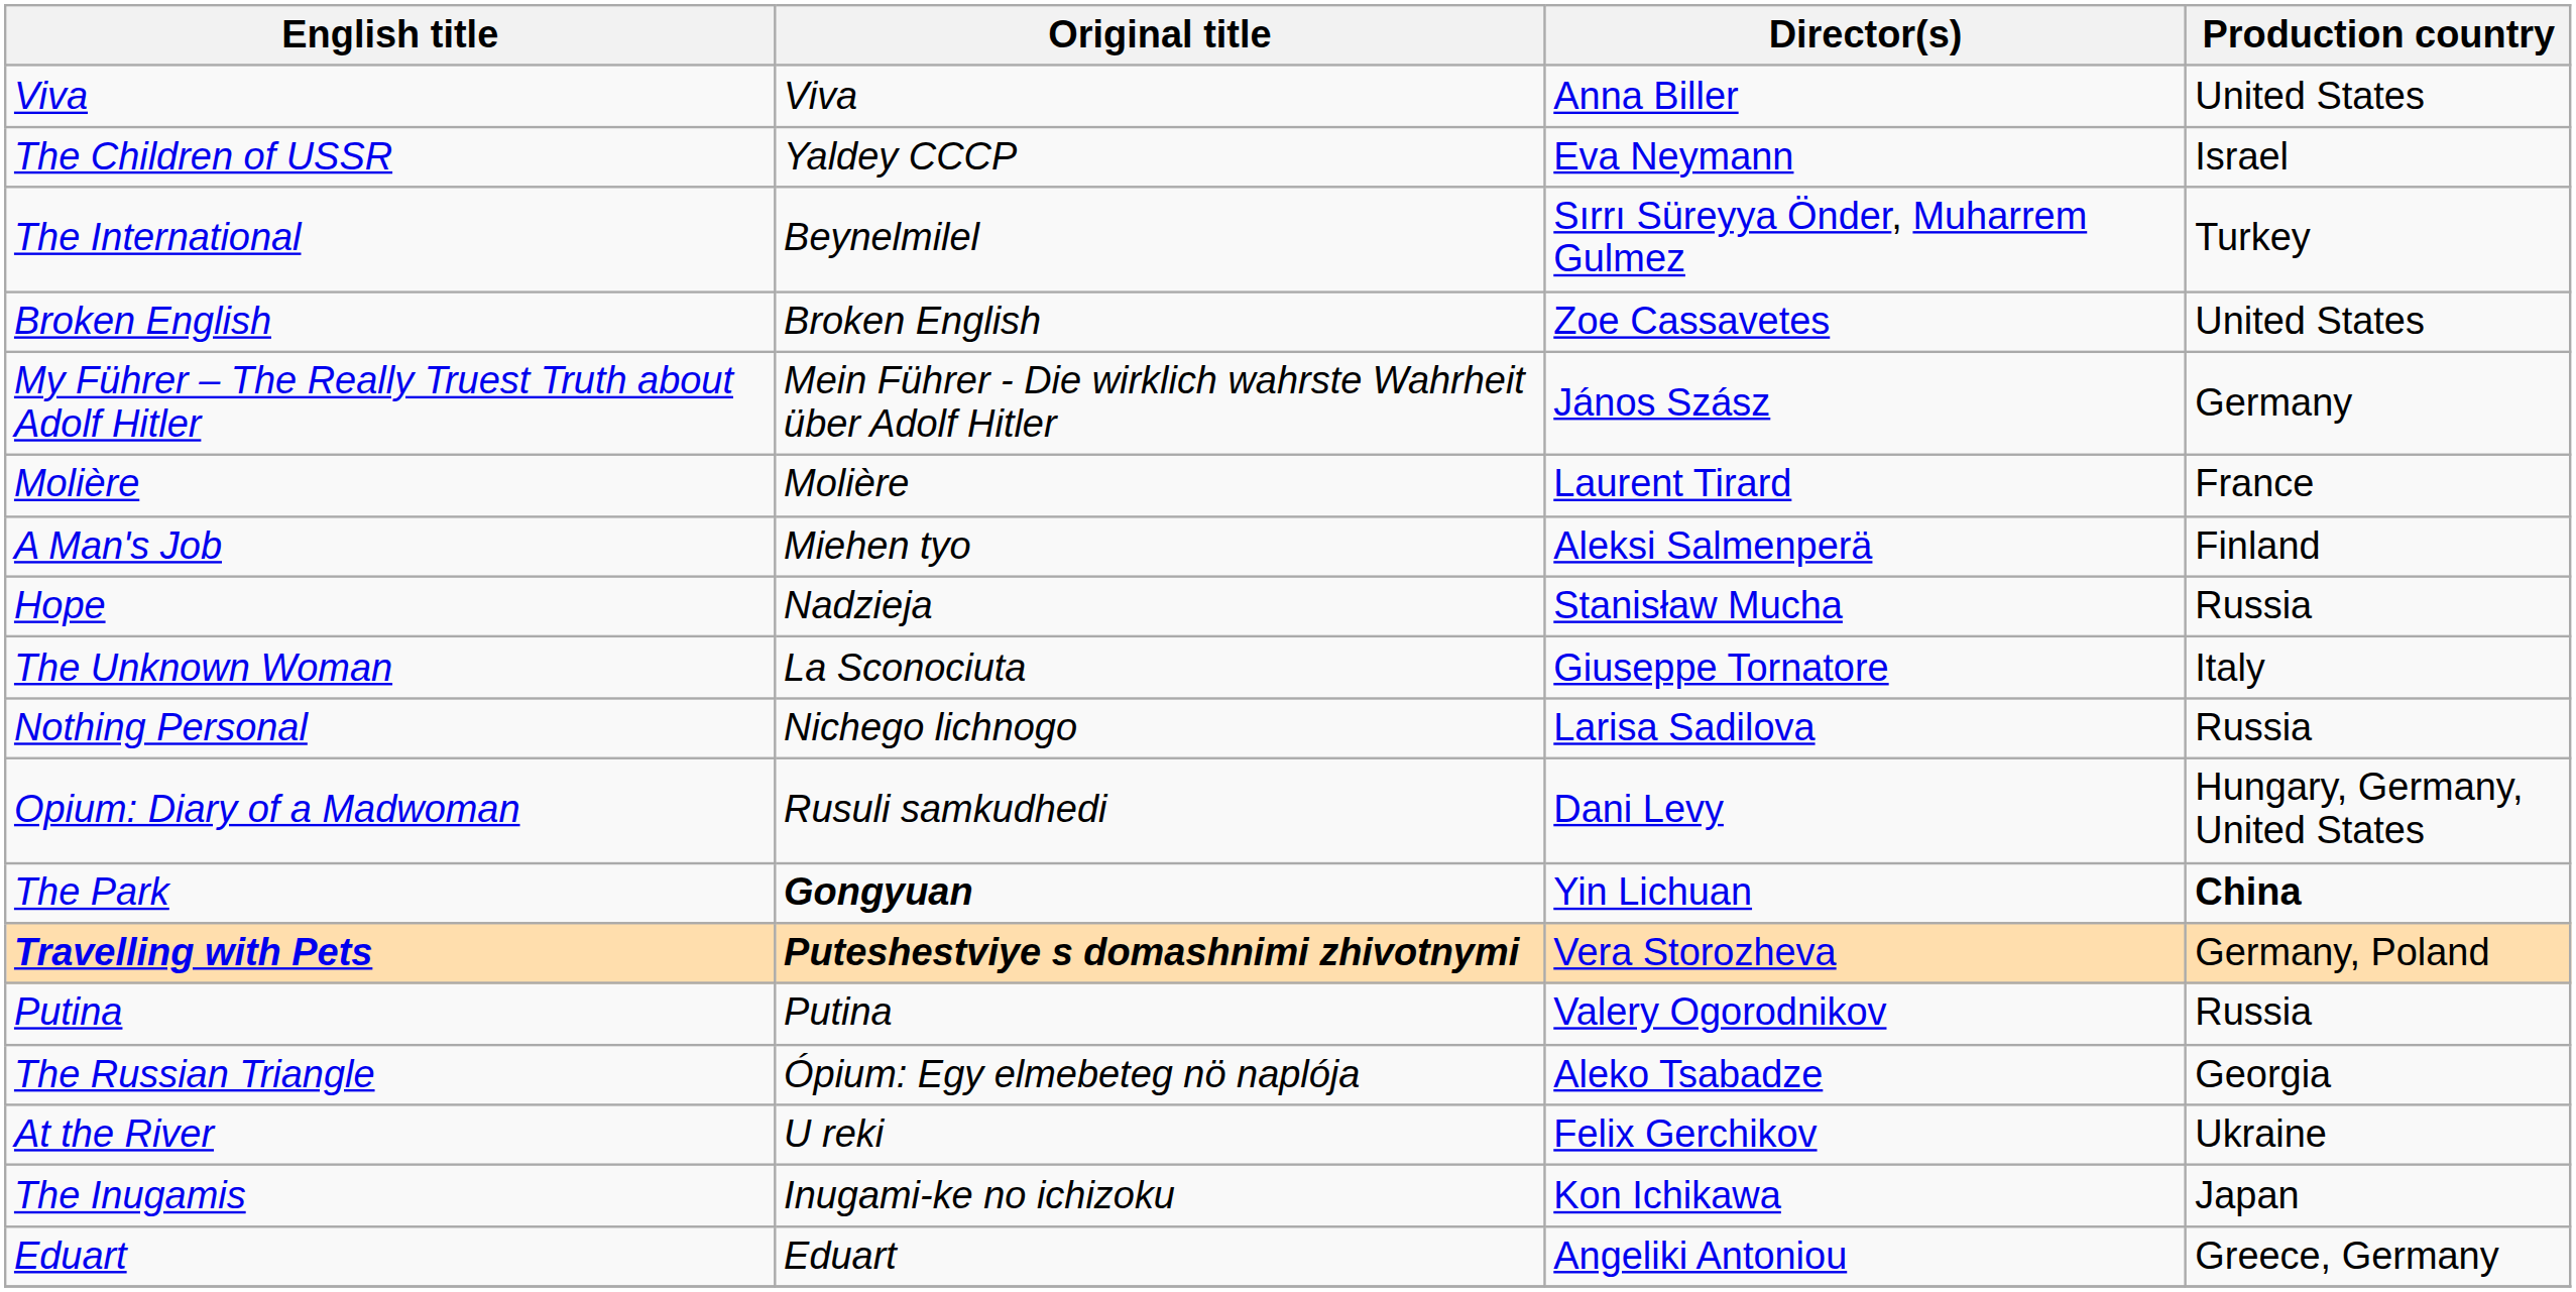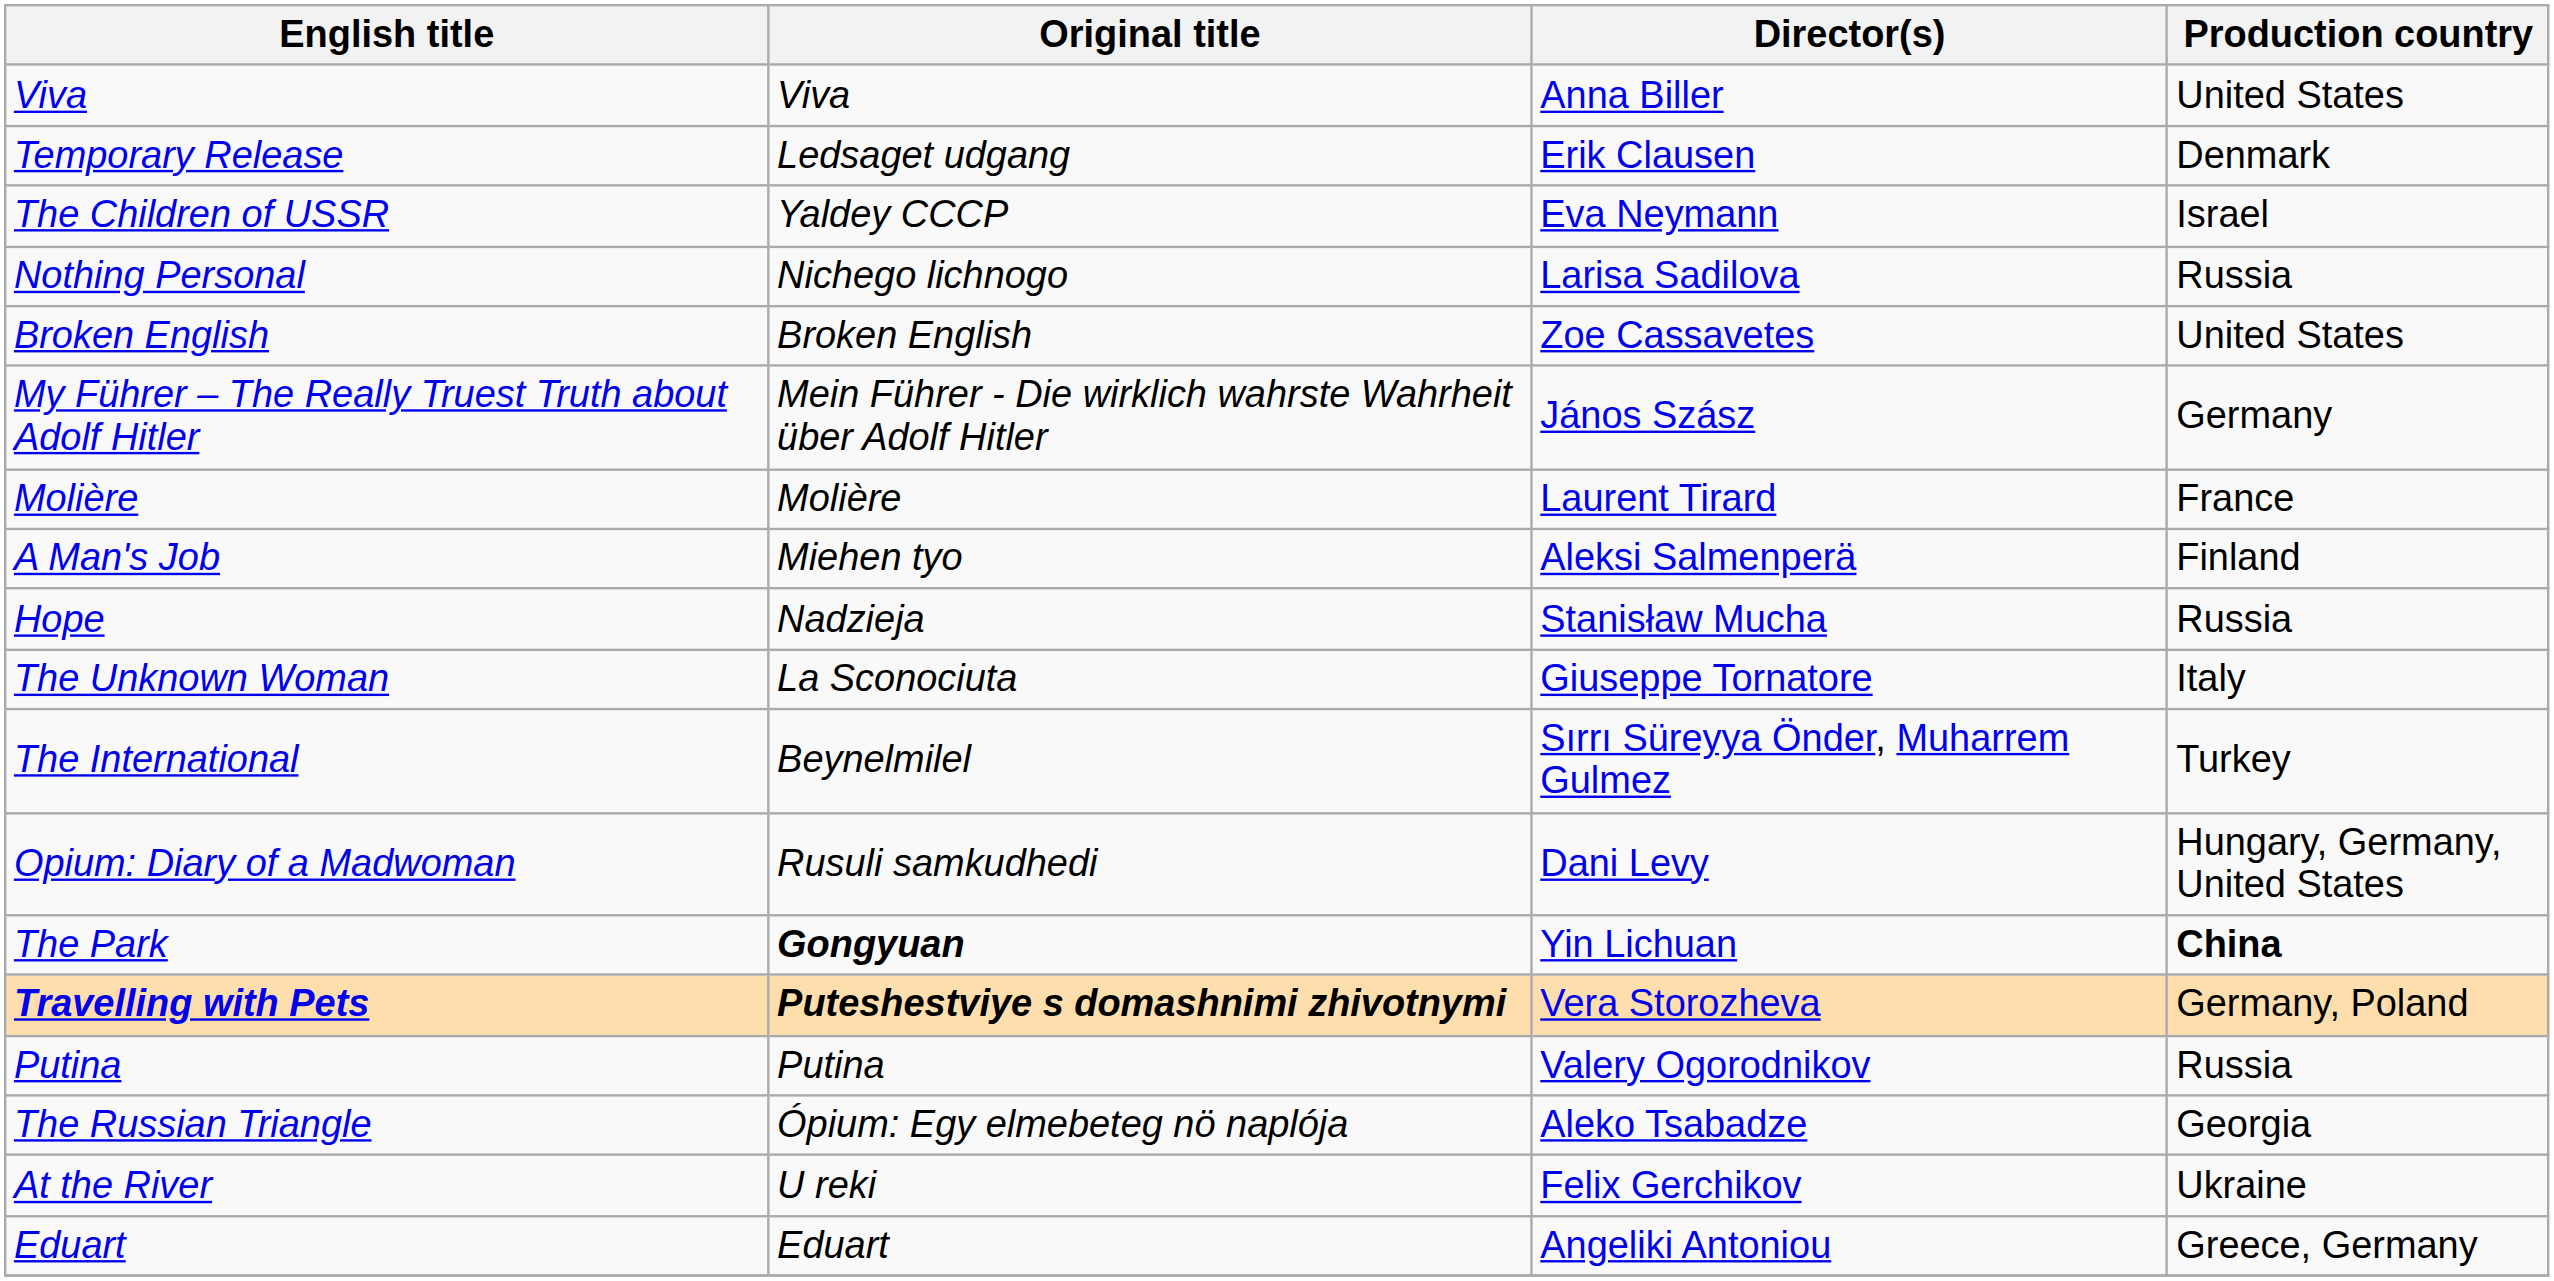+ row: Temporary Release | Ledsaget udgang | Erik Clausen | Denmark
rows swapped: The International <-> Nothing Personal
- row: The Inugamis | Inugami-ke no ichizoku | Kon Ichikawa | Japan
